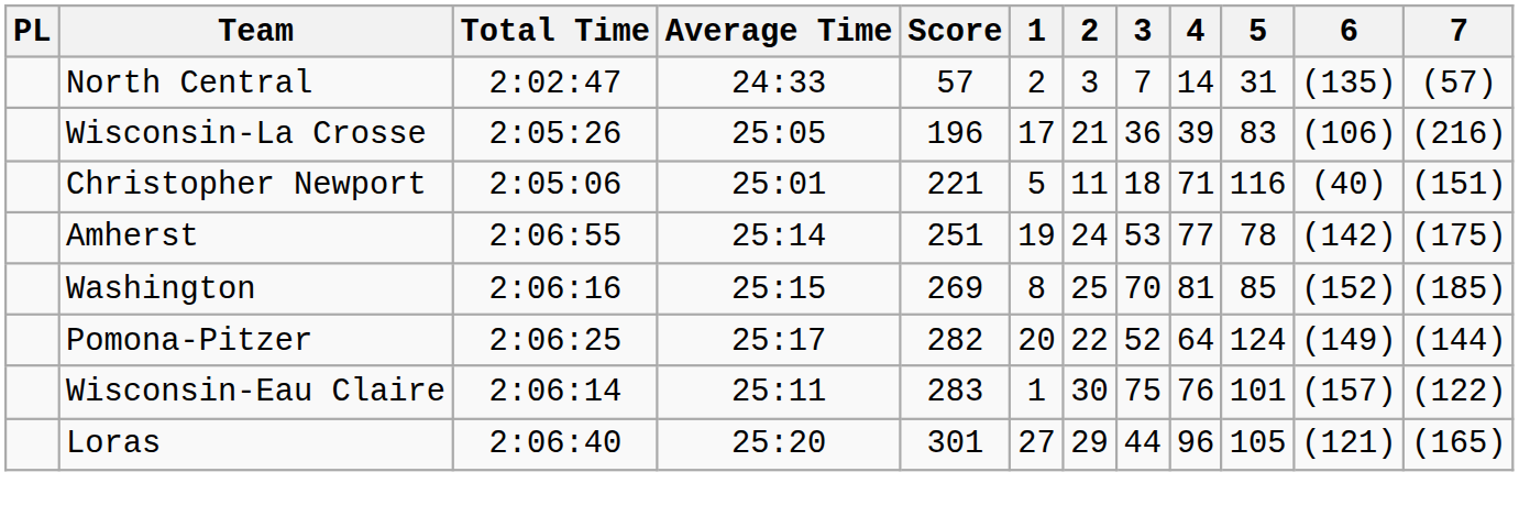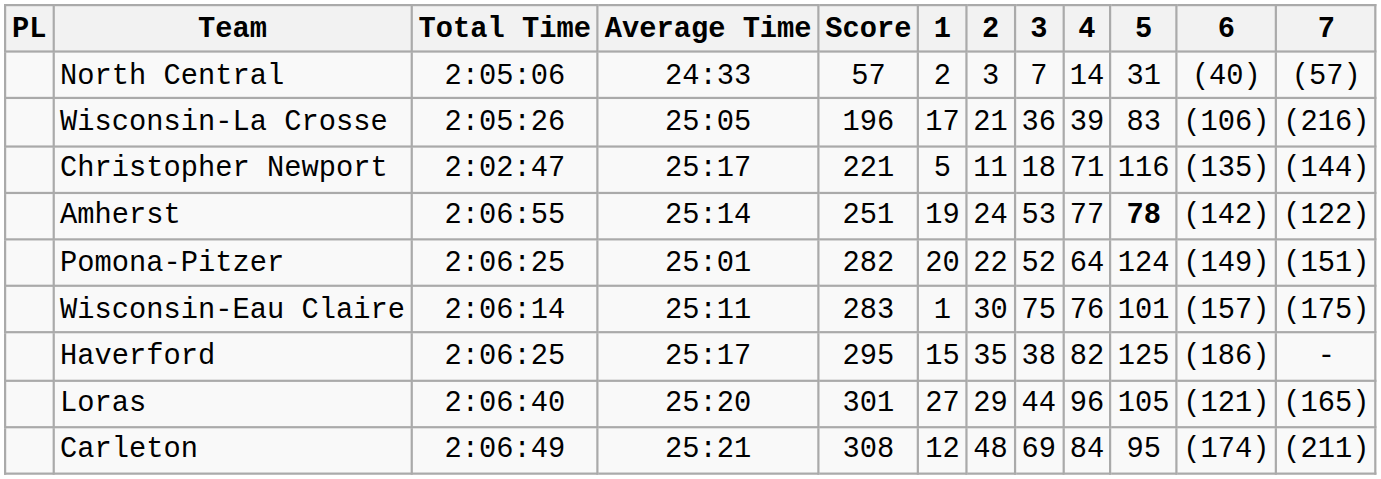North Central | Total Time: 2:02:47 -> 2:05:06
North Central | 6: (135) -> (40)
Christopher Newport | Total Time: 2:05:06 -> 2:02:47
Christopher Newport | Average Time: 25:01 -> 25:17
Christopher Newport | 6: (40) -> (135)
Christopher Newport | 7: (151) -> (144)
Amherst | 5: normal -> bold
Amherst | 7: (175) -> (122)
- row: Washington | 2:06:16 | 25:15 | 269 | 8 | 25 | 70 | 81 | 85 | (152) | (185)
Pomona-Pitzer | Average Time: 25:17 -> 25:01
Pomona-Pitzer | 7: (144) -> (151)
Wisconsin-Eau Claire | 7: (122) -> (175)
+ row: Haverford | 2:06:25 | 25:17 | 295 | 15 | 35 | 38 | 82 | 125 | (186) | -
+ row: Carleton | 2:06:49 | 25:21 | 308 | 12 | 48 | 69 | 84 | 95 | (174) | (211)
